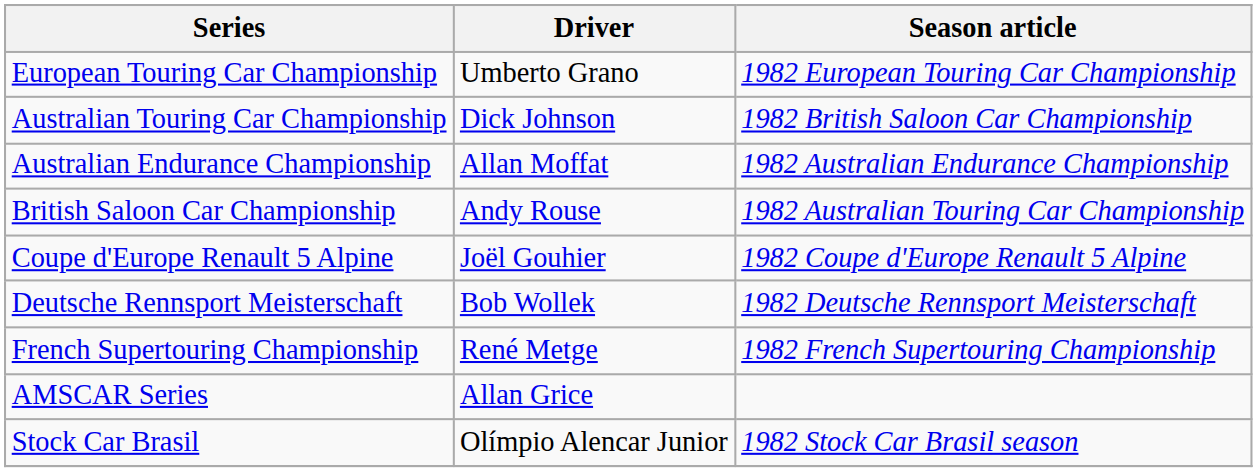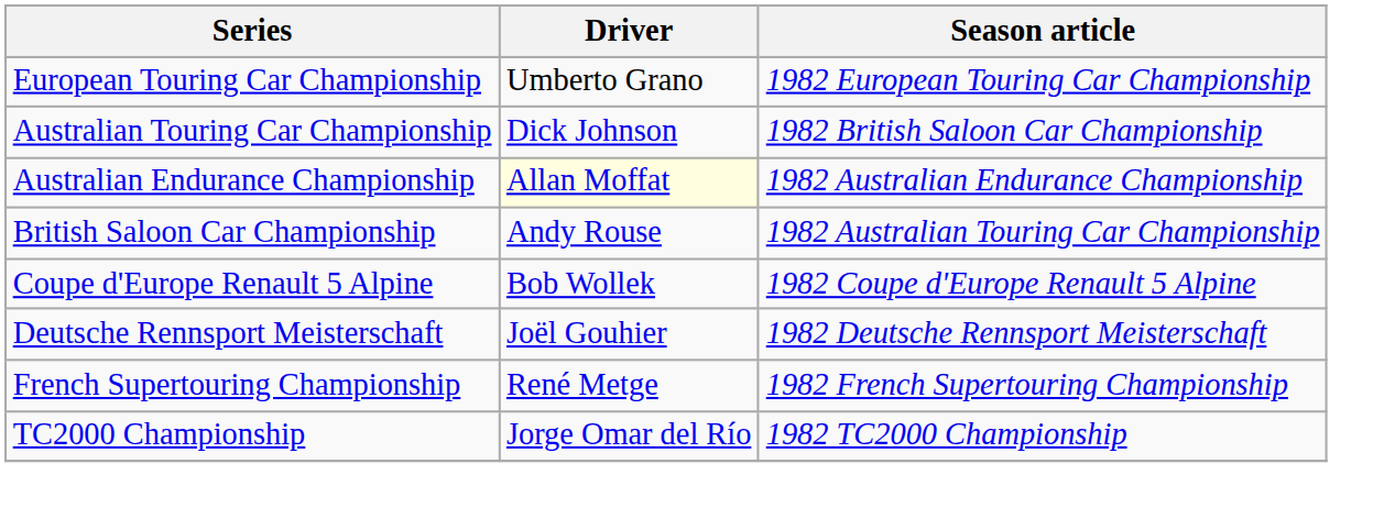Australian Endurance Championship | Driver: no background -> lightyellow background
Coupe d'Europe Renault 5 Alpine | Driver: Joël Gouhier -> Bob Wollek
Deutsche Rennsport Meisterschaft | Driver: Bob Wollek -> Joël Gouhier
- row: AMSCAR Series | Allan Grice
- row: Stock Car Brasil | Olímpio Alencar Junior | 1982 Stock Car Brasil season
+ row: TC2000 Championship | Jorge Omar del Río | 1982 TC2000 Championship
